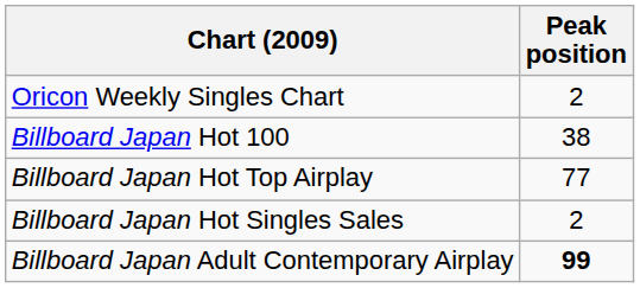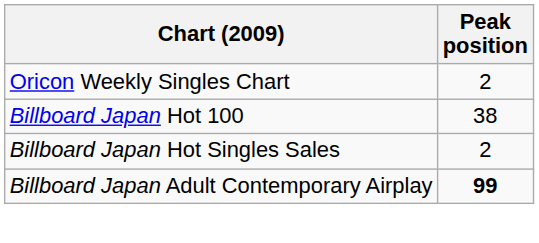- row: Billboard Japan Hot Top Airplay | 77
